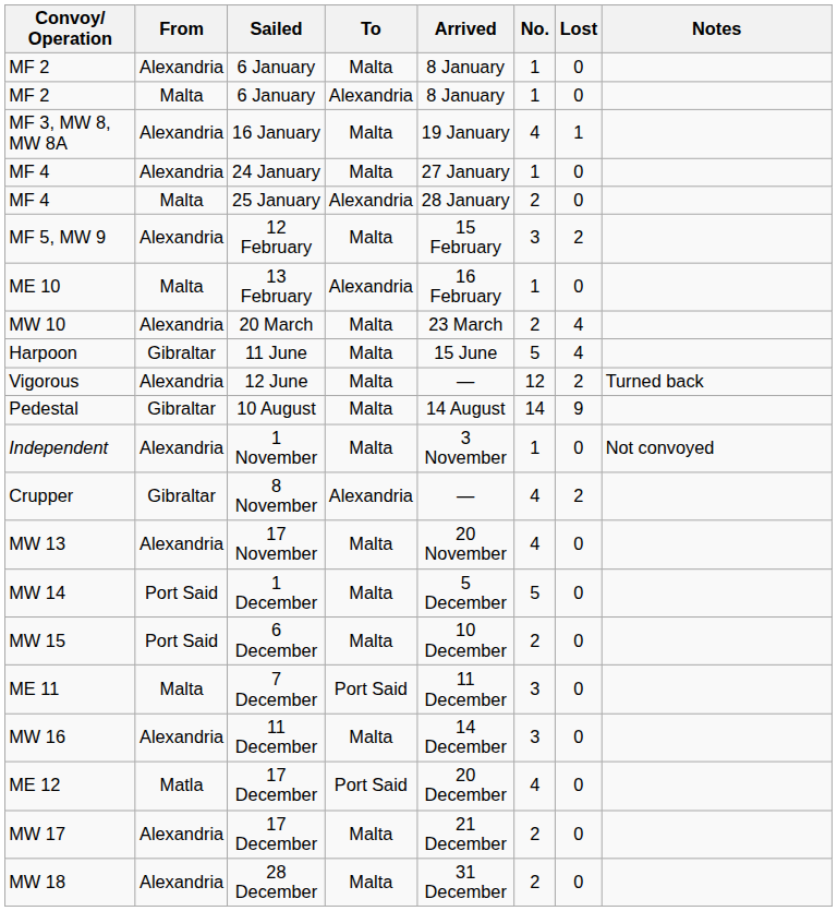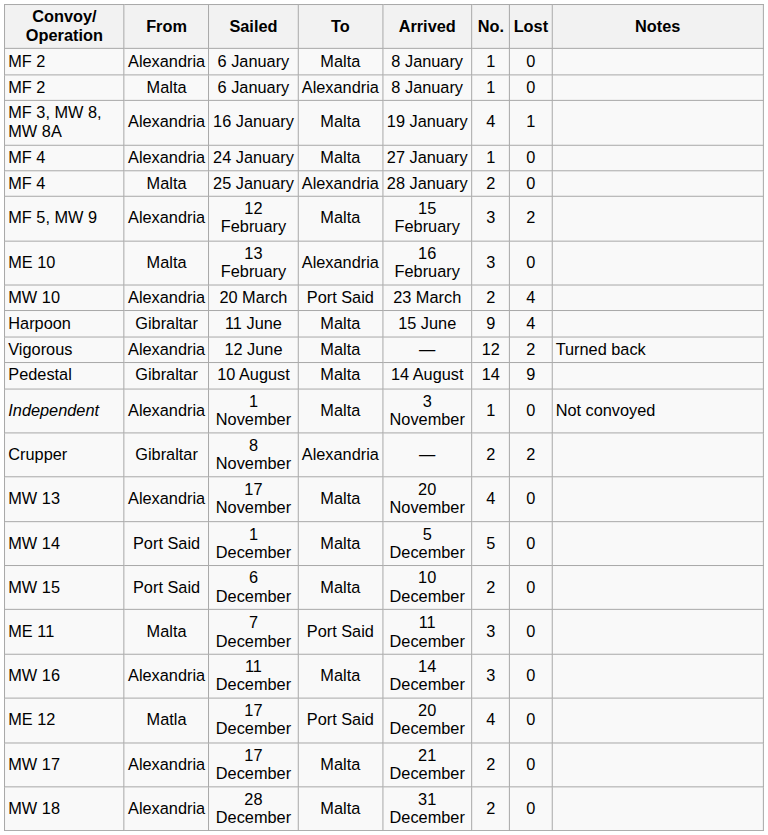ME 10 | No.: 1 -> 3
MW 10 | To: Malta -> Port Said
Harpoon | No.: 5 -> 9
Crupper | No.: 4 -> 2
